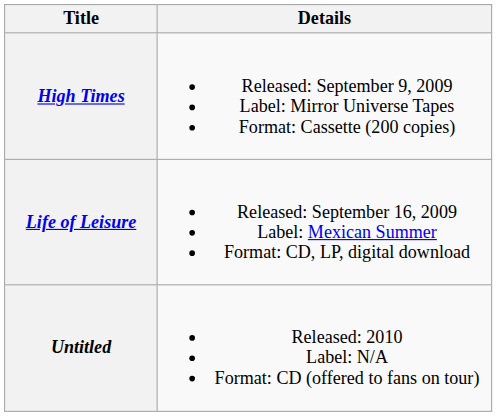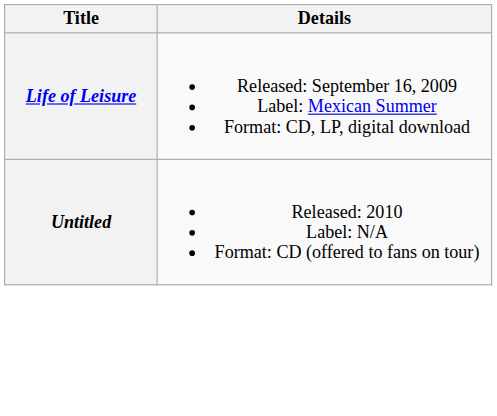- row: High Times | Released: September 9, 2009 Label: Mirror Universe Tapes Format: Cassette (200 copies)
